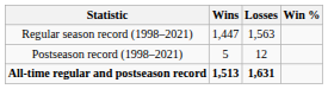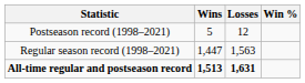rows swapped: Regular season record (1998–2021) <-> Postseason record (1998–2021)
